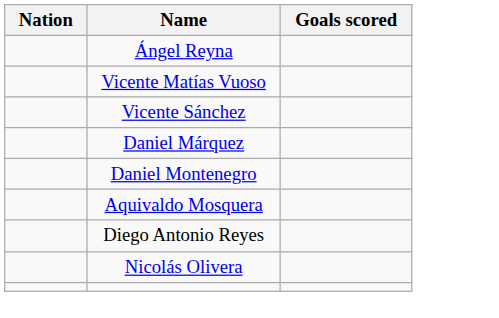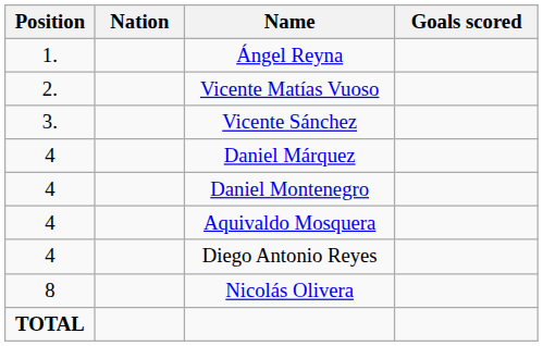+ column: Position | 1. | 2. | 3. | 4 | 4 | 4 | 4 | 8 | TOTAL
